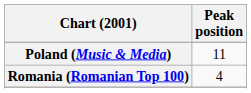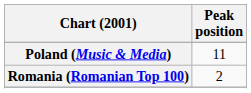Romania (Romanian Top 100) | Peak position: 4 -> 2
